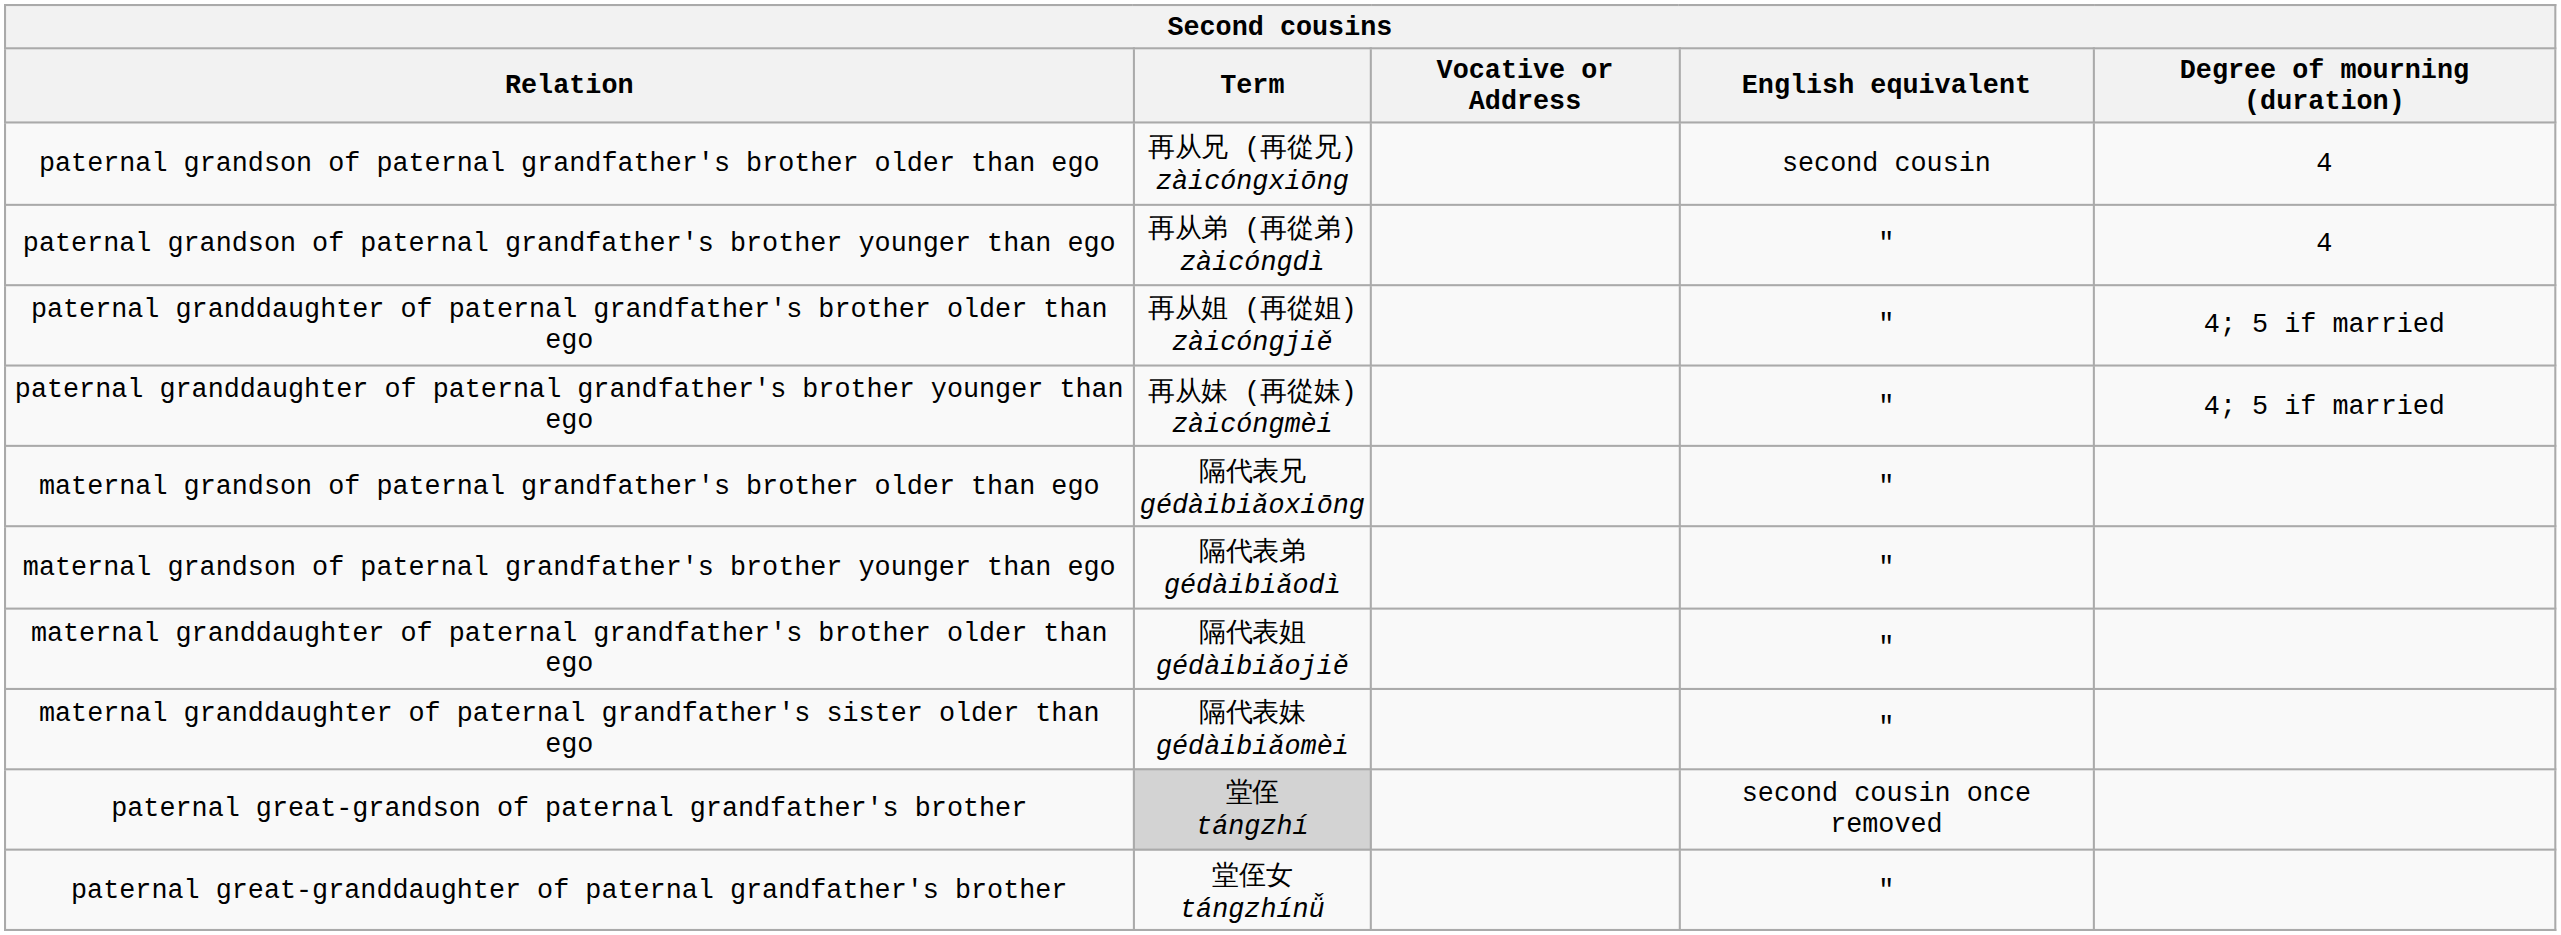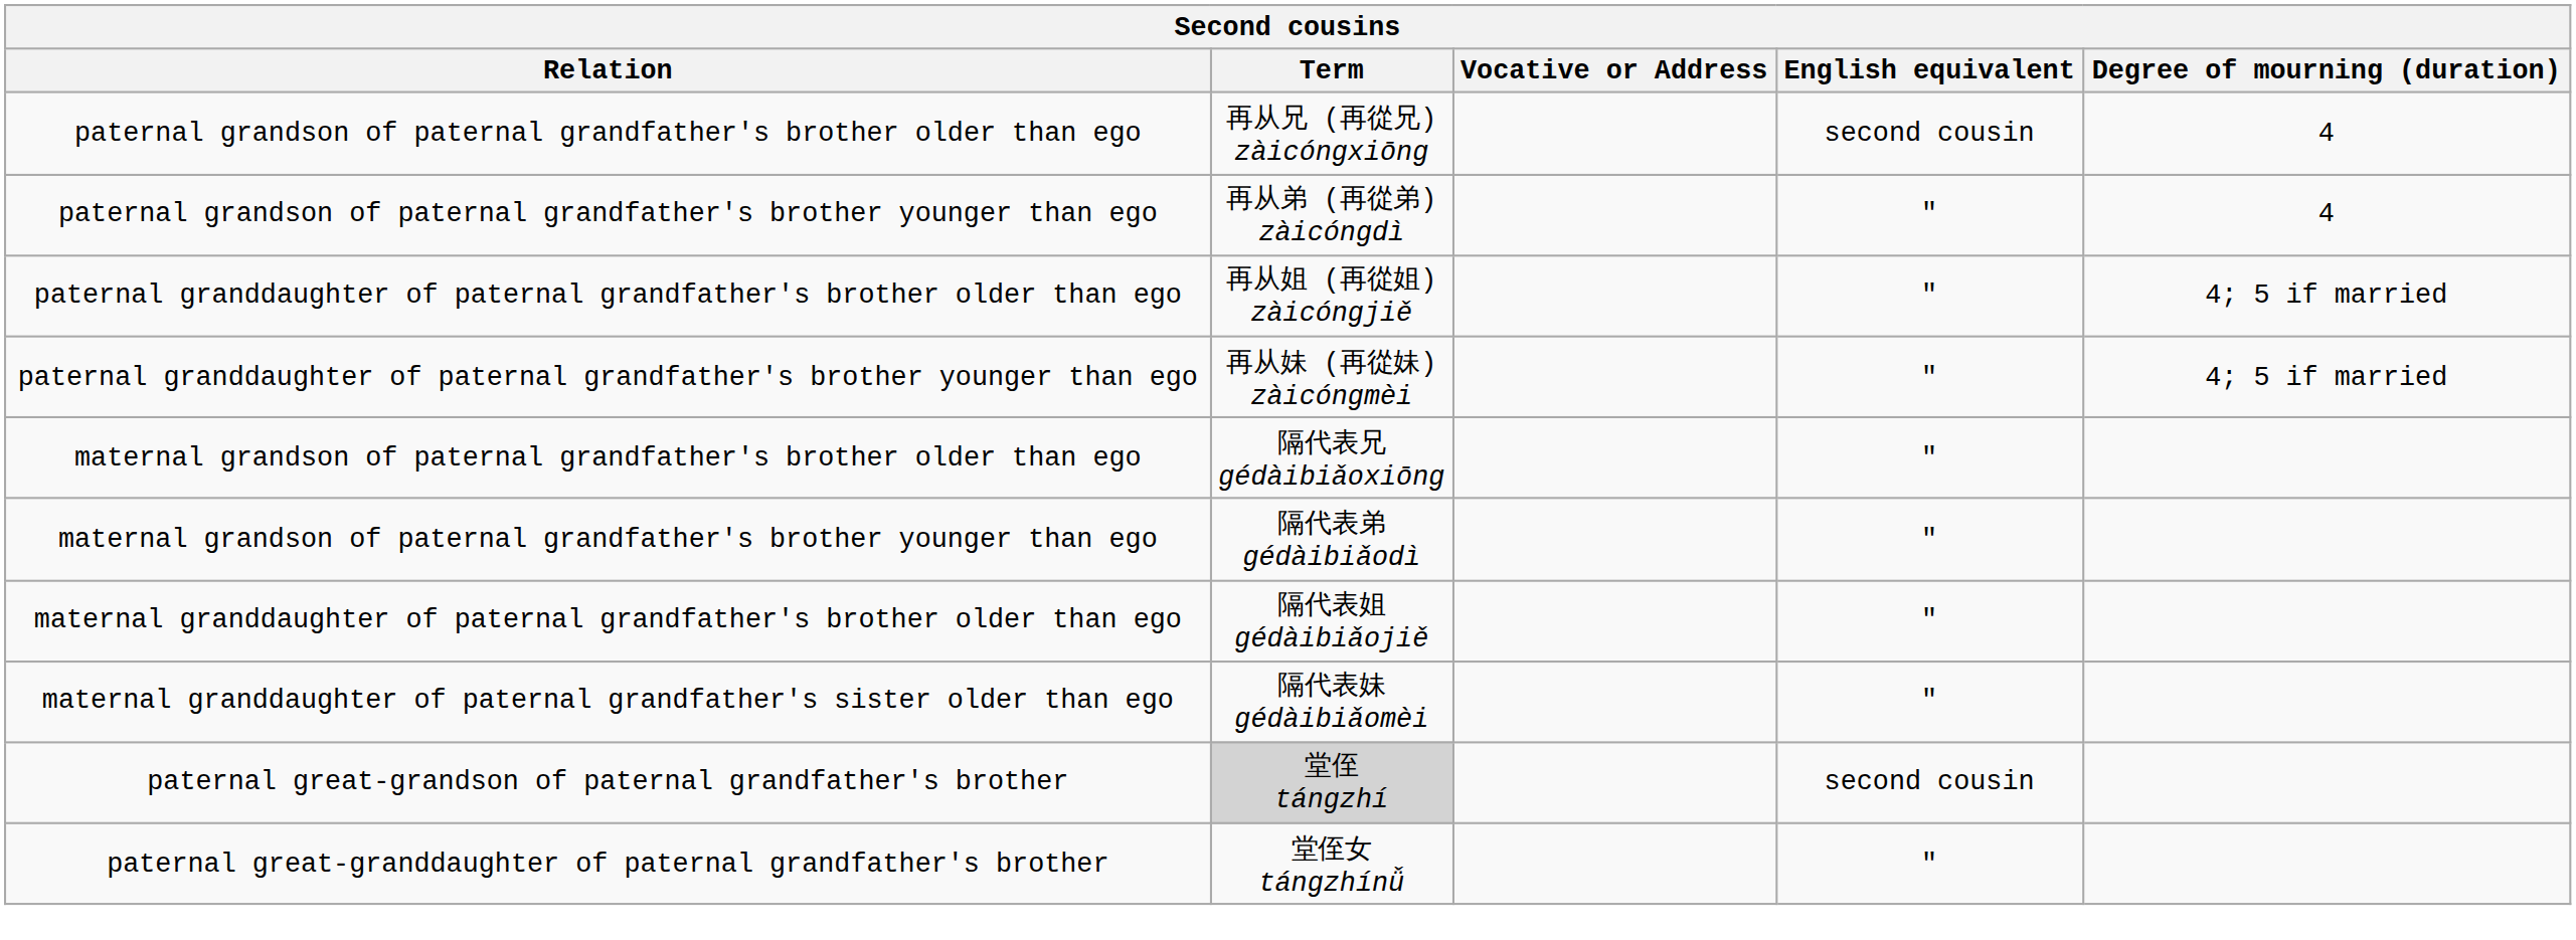paternal great-grandson of paternal grandfather's brother | English equivalent: second cousin once removed -> second cousin
